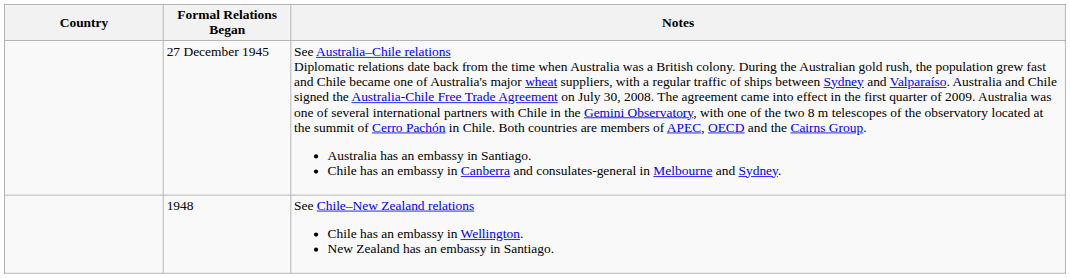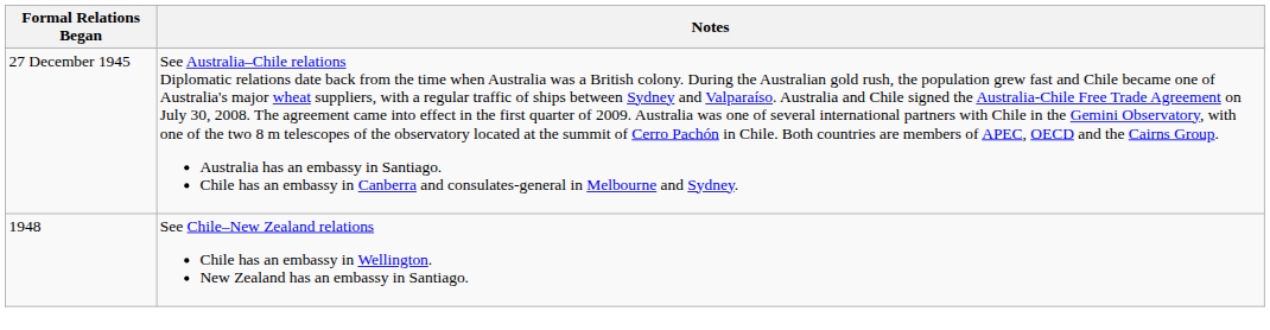- column: Country
